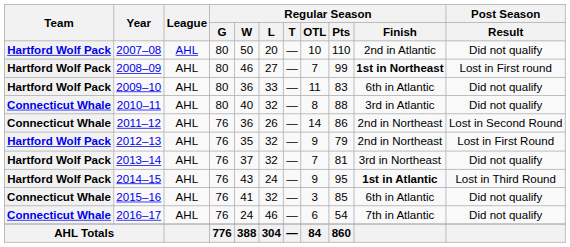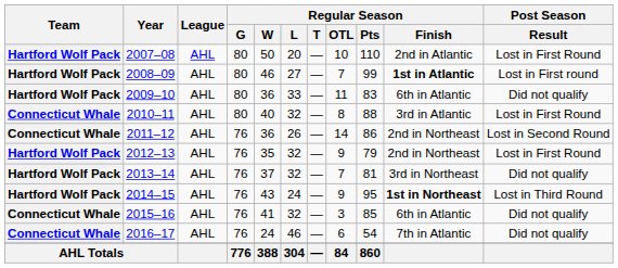2007–08 | Post Season / Result: Did not qualify -> Lost in First Round
2008–09 | Regular Season / Finish: 1st in Northeast -> 1st in Atlantic
2010–11 | Post Season / Result: Did not qualify -> Lost in First Round
2014–15 | Regular Season / Finish: 1st in Atlantic -> 1st in Northeast
